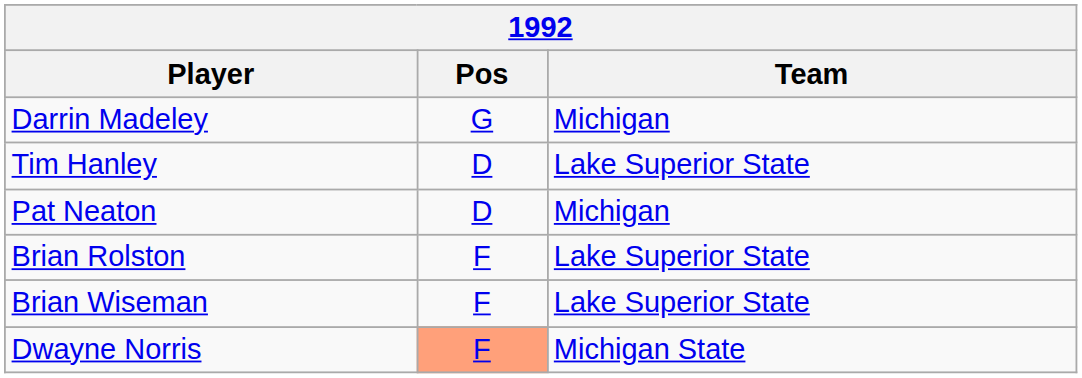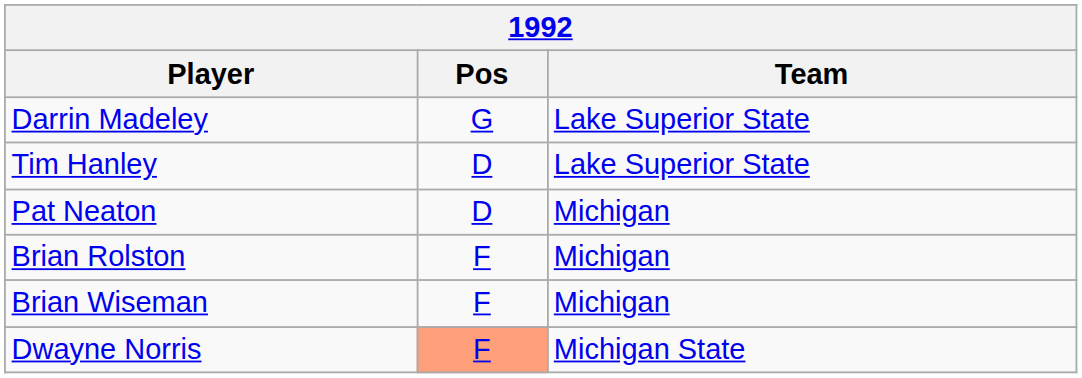Darrin Madeley | Team: Michigan -> Lake Superior State
Brian Rolston | Team: Lake Superior State -> Michigan
Brian Wiseman | Team: Lake Superior State -> Michigan
